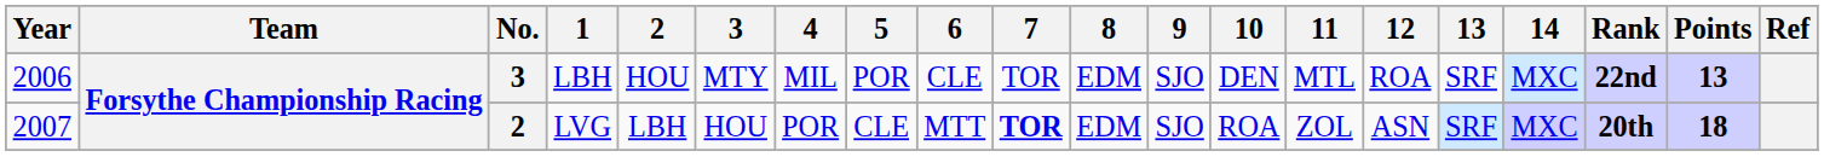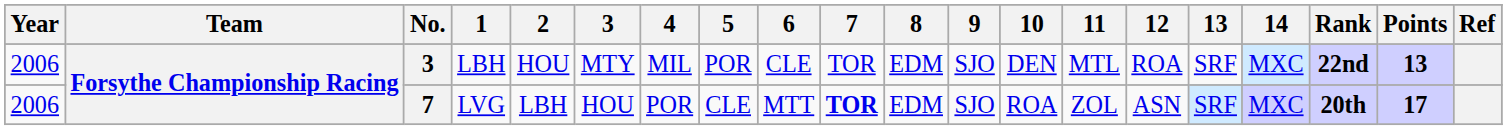LVG | Year: 2007 -> 2006
LVG | No.: 2 -> 7
LVG | Points: 18 -> 17
